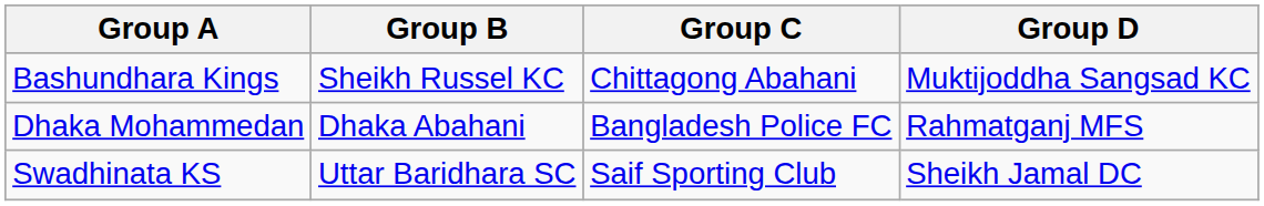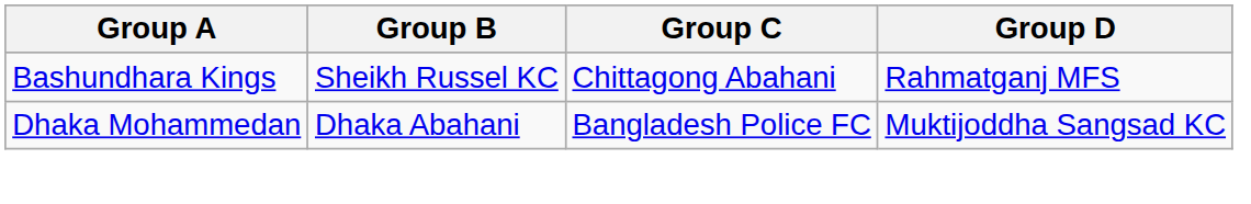Bashundhara Kings | Group D: Muktijoddha Sangsad KC -> Rahmatganj MFS
Dhaka Mohammedan | Group D: Rahmatganj MFS -> Muktijoddha Sangsad KC
- row: Swadhinata KS | Uttar Baridhara SC | Saif Sporting Club | Sheikh Jamal DC
